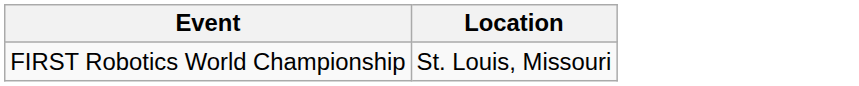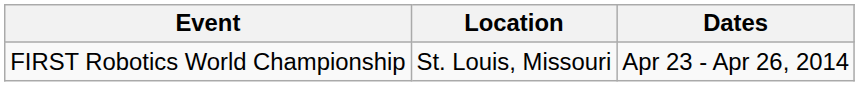+ column: Dates | Apr 23 - Apr 26, 2014
